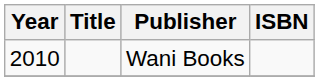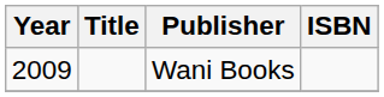Wani Books | Year: 2010 -> 2009
